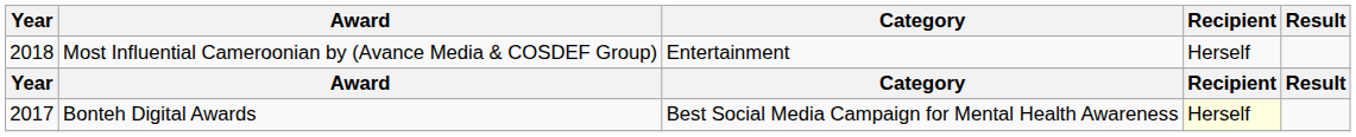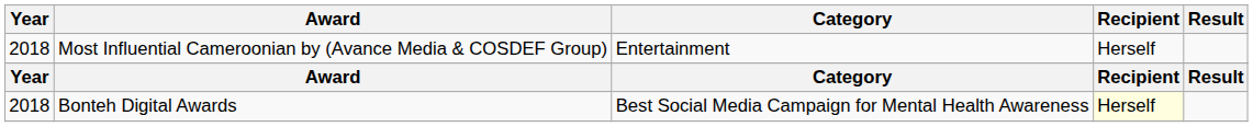Bonteh Digital Awards | Year: 2017 -> 2018
